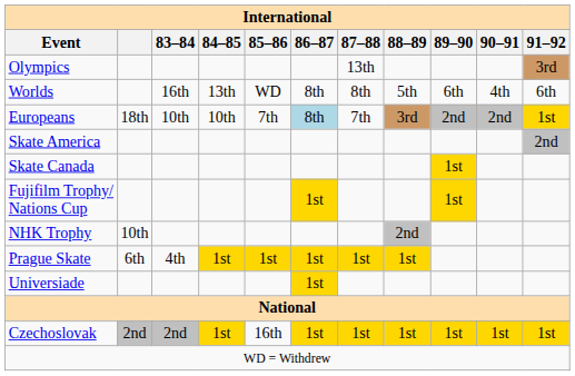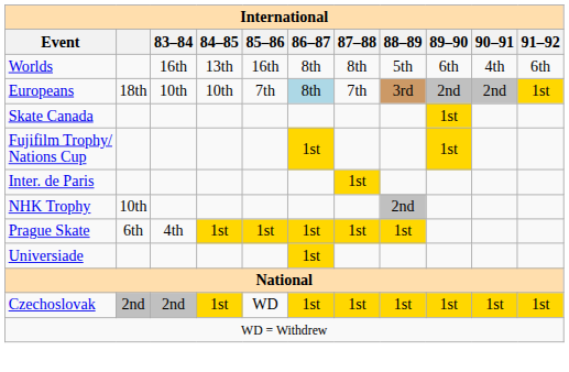- row: Olympics | 13th | 3rd
Worlds | 85–86: WD -> 16th
- row: Skate America | 2nd
+ row: Inter. de Paris | 1st
Czechoslovak | 85–86: 16th -> WD
